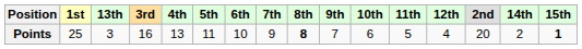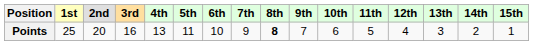columns swapped: 2nd <-> 13th
Points | 15th: bold -> normal
